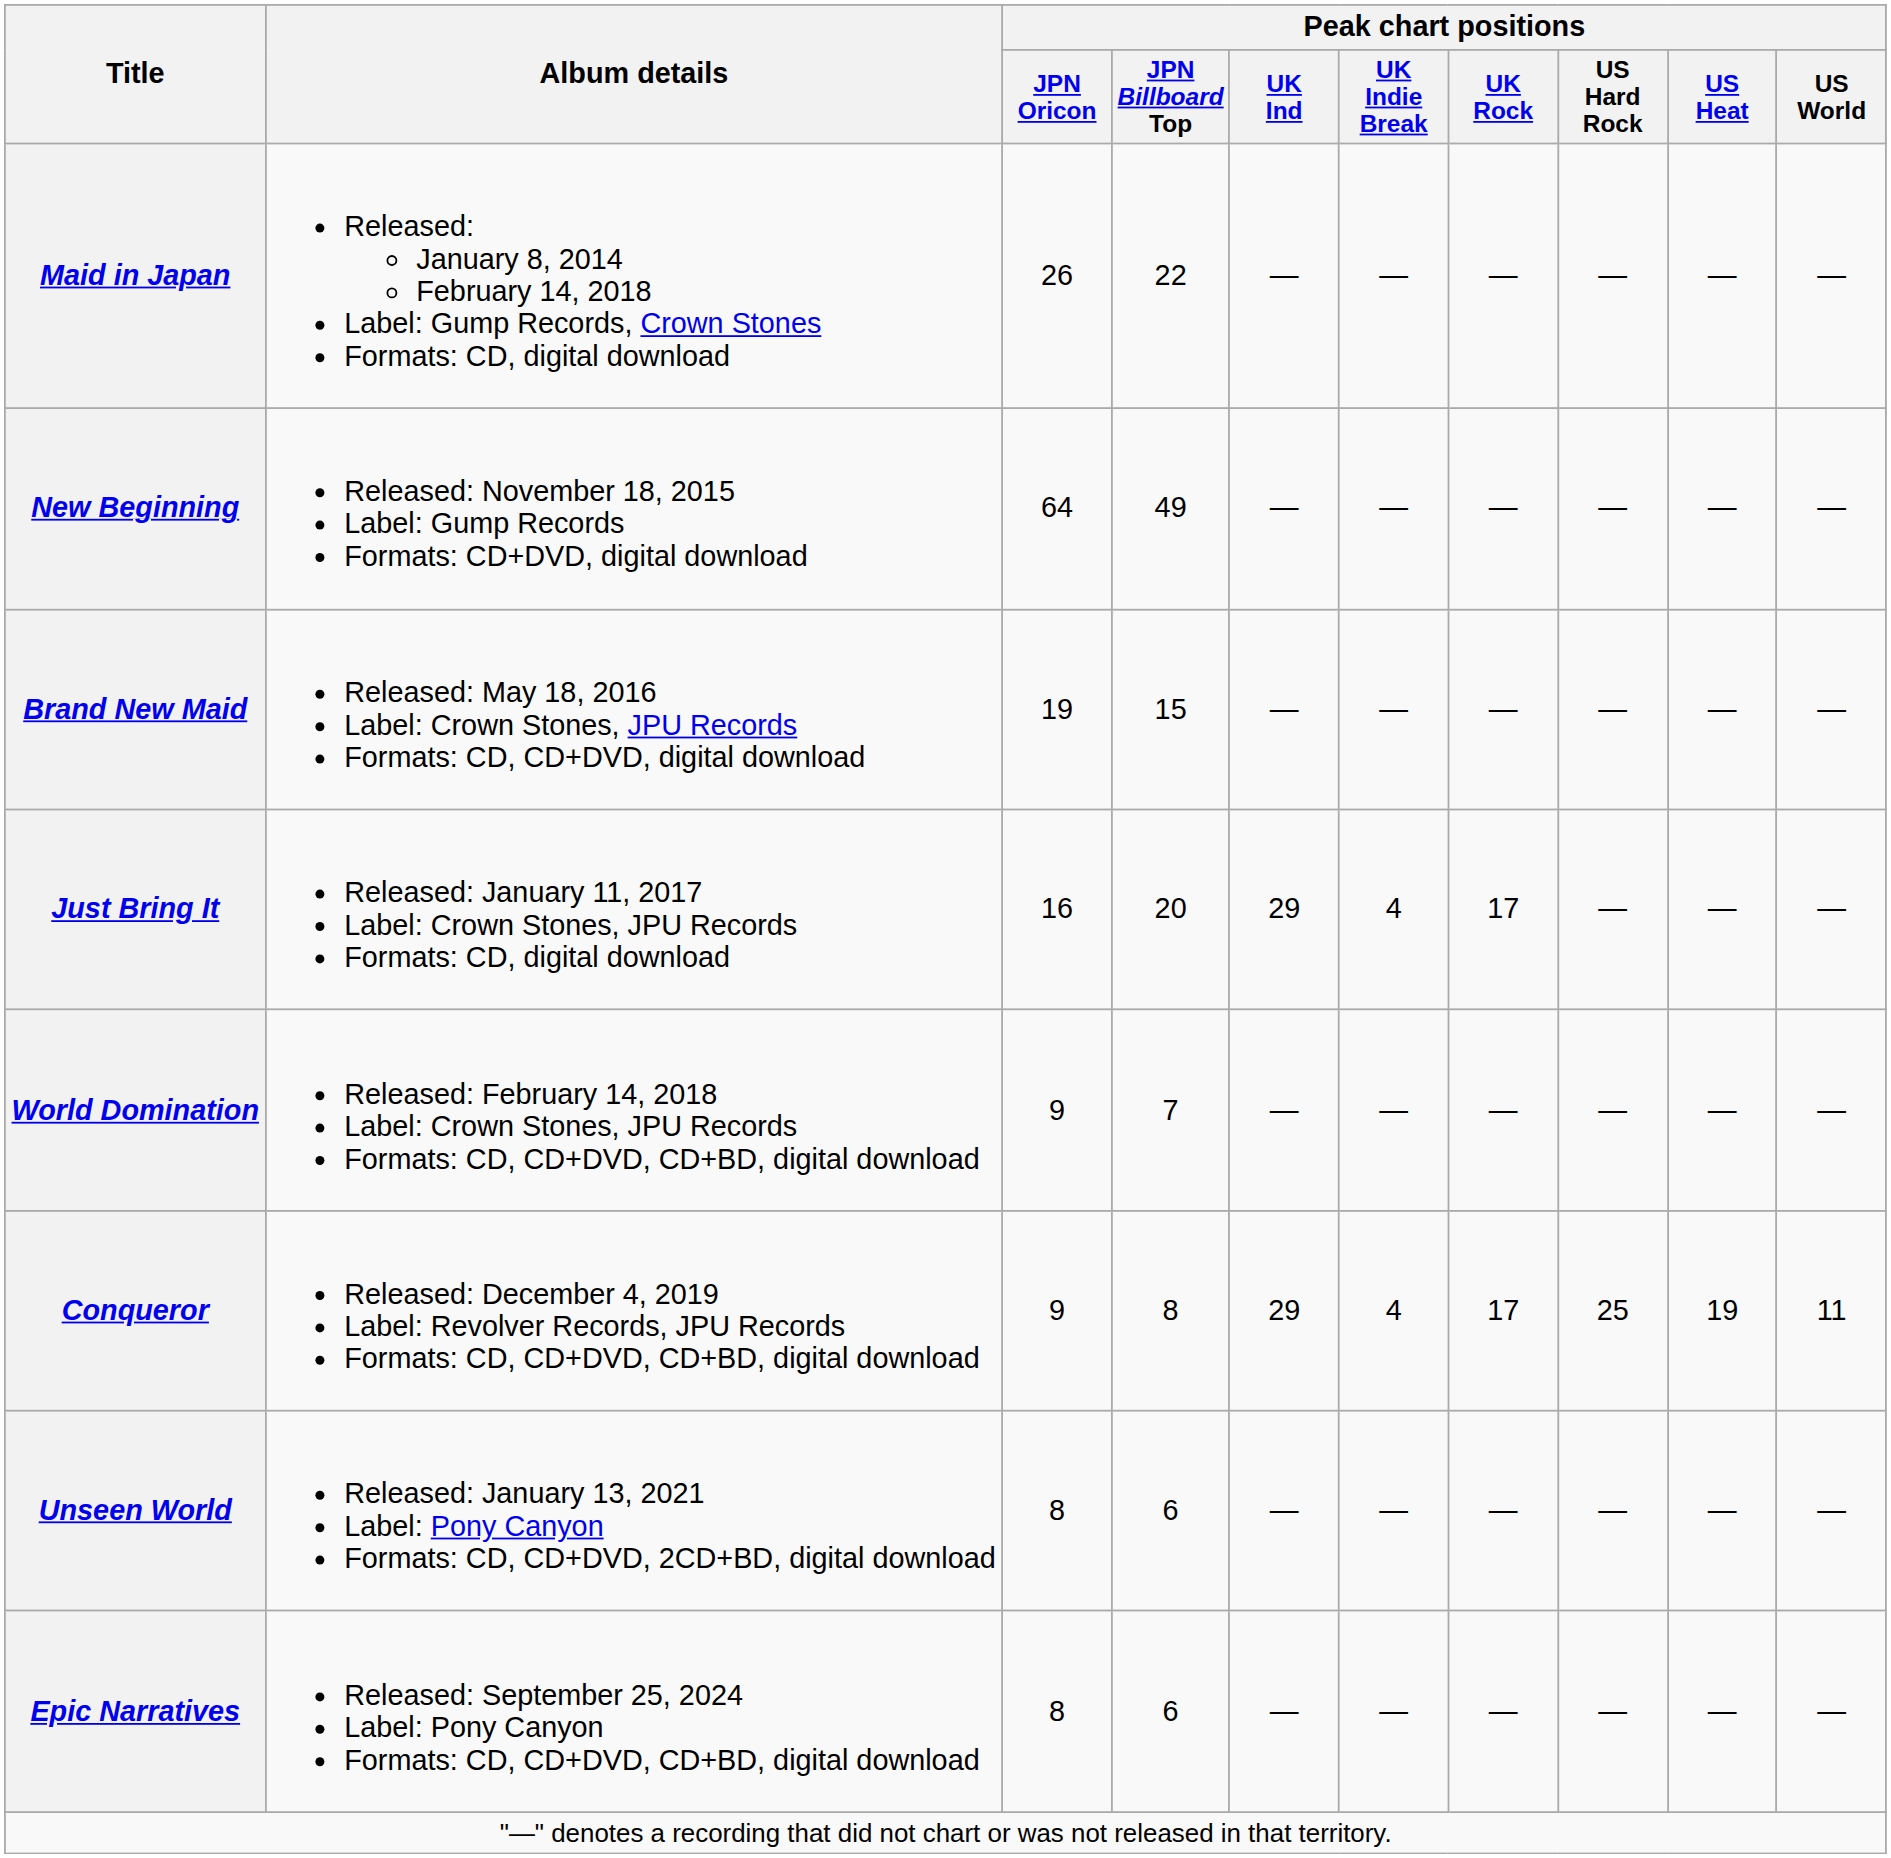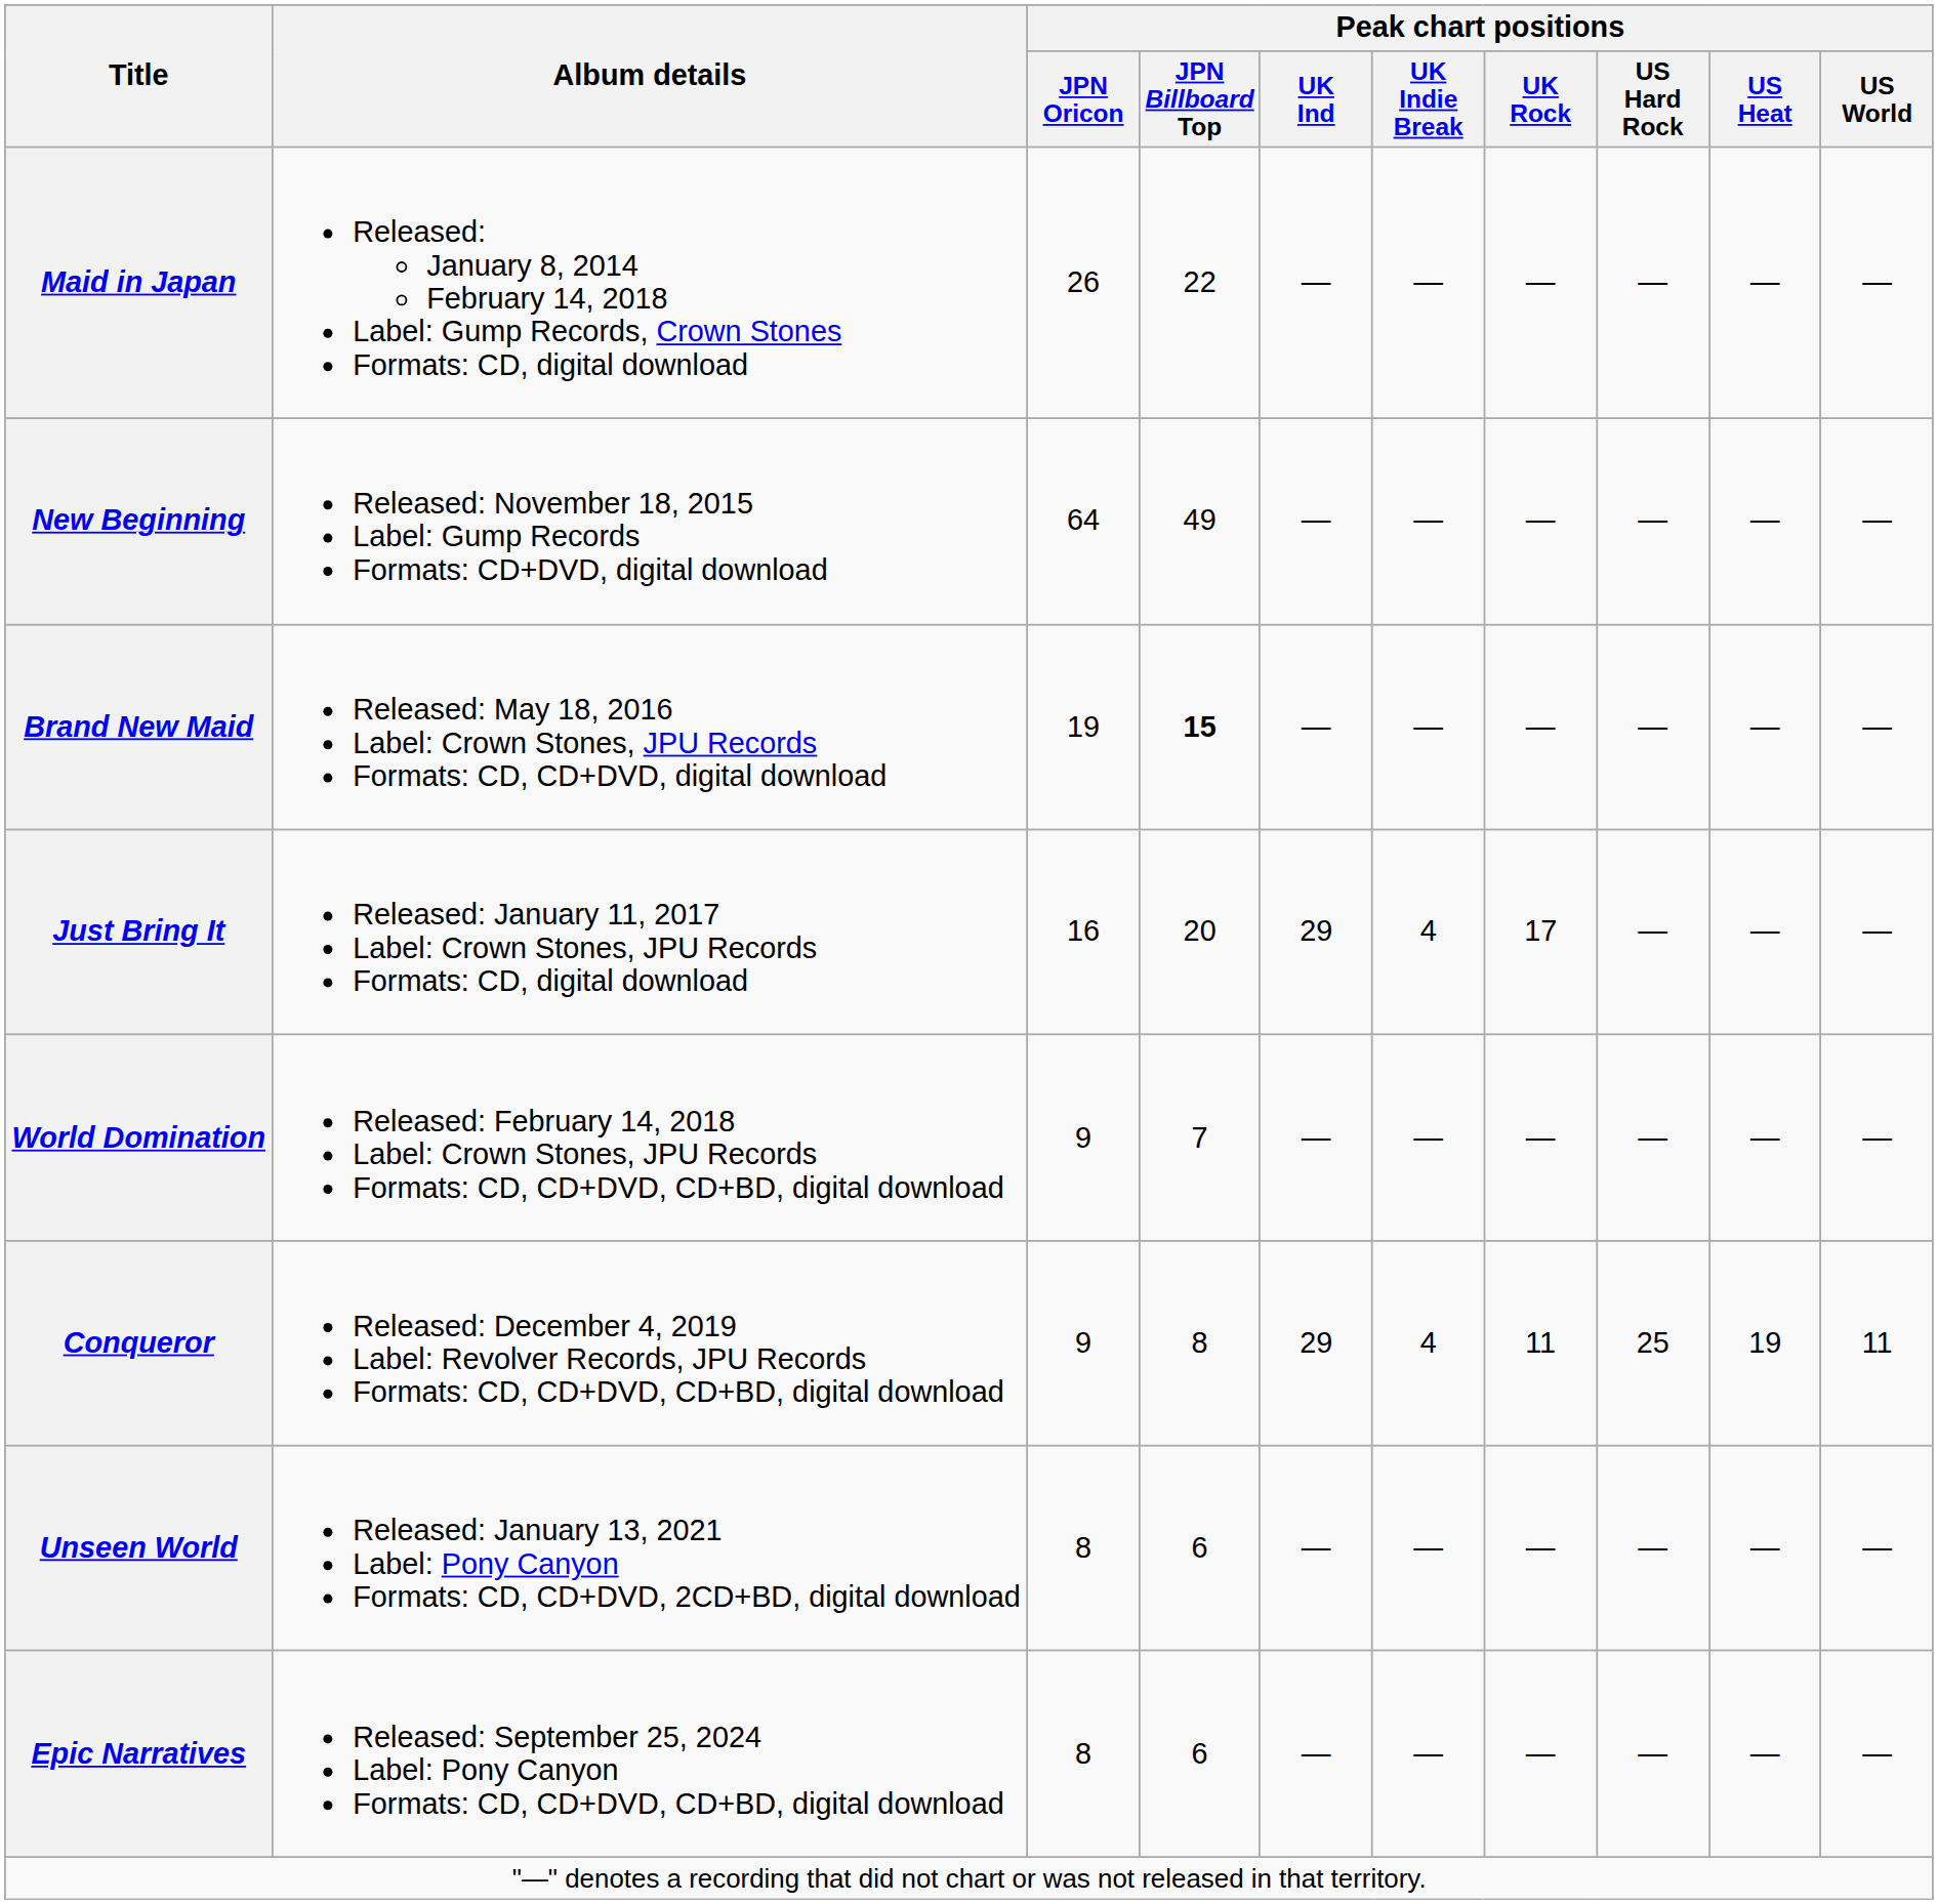Brand New Maid | Peak chart positions / JPN Billboard Top: normal -> bold
Conqueror | Peak chart positions / UK Rock: 17 -> 11
